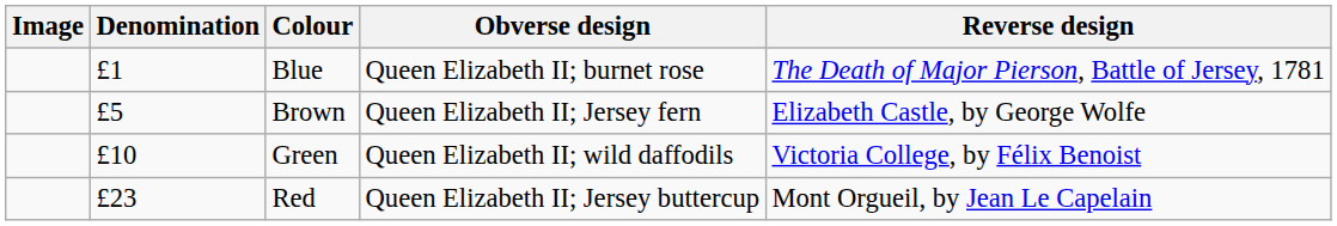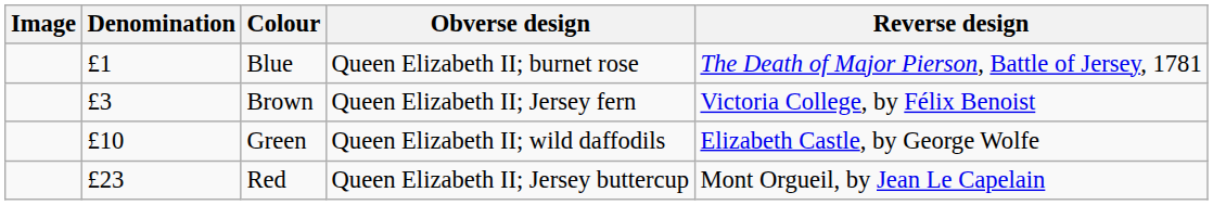Brown | Denomination: £5 -> £3
Brown | Reverse design: Elizabeth Castle, by George Wolfe -> Victoria College, by Félix Benoist
Green | Reverse design: Victoria College, by Félix Benoist -> Elizabeth Castle, by George Wolfe
